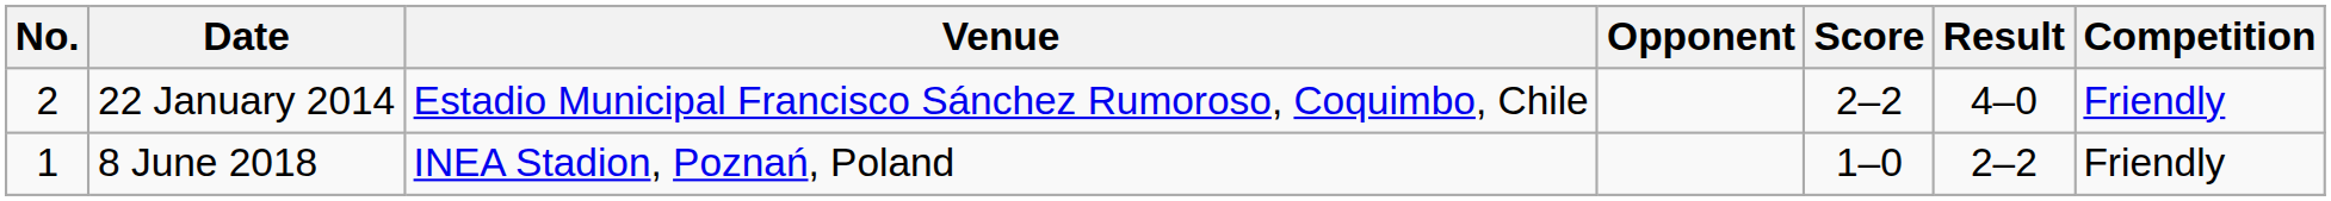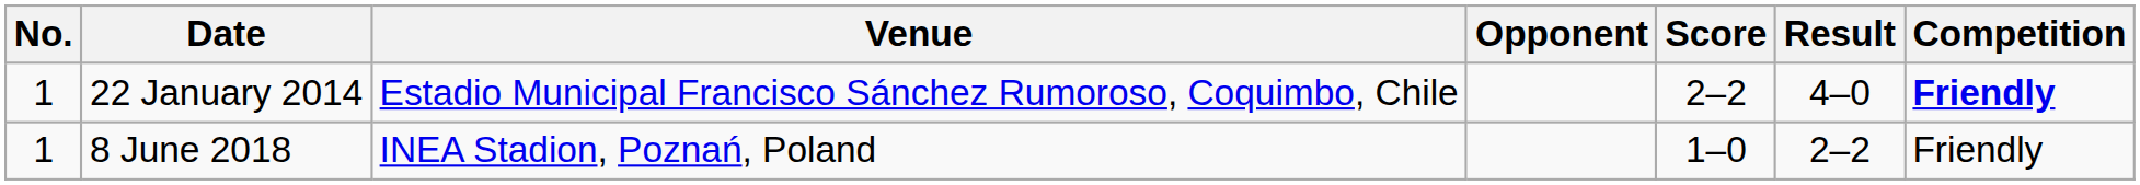22 January 2014 | No.: 2 -> 1
22 January 2014 | Competition: normal -> bold
